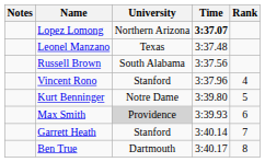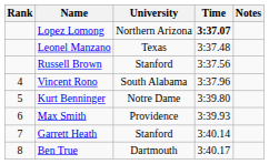columns swapped: Rank <-> Notes
Russell Brown | University: South Alabama -> Stanford
Vincent Rono | University: Stanford -> South Alabama
Max Smith | University: lightgrey background -> no background
